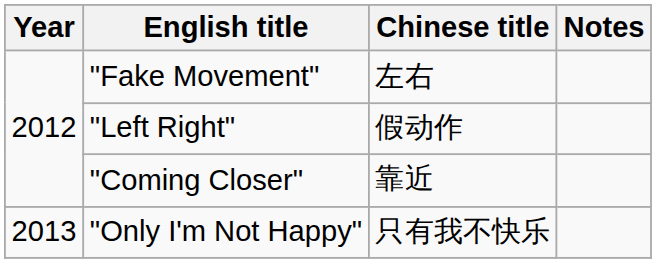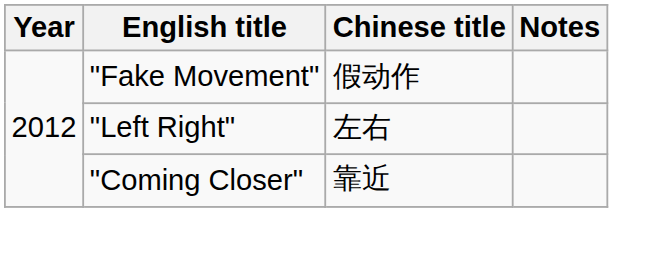"Fake Movement" | Chinese title: 左右 -> 假动作
"Left Right" | Chinese title: 假动作 -> 左右
- row: 2013 | "Only I'm Not Happy" | 只有我不快乐
